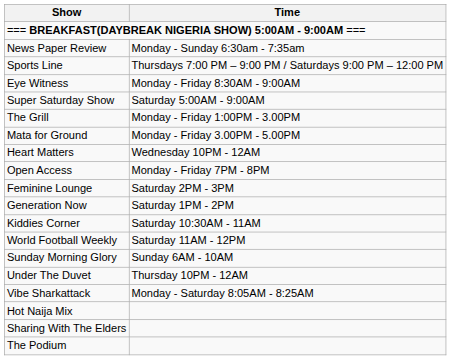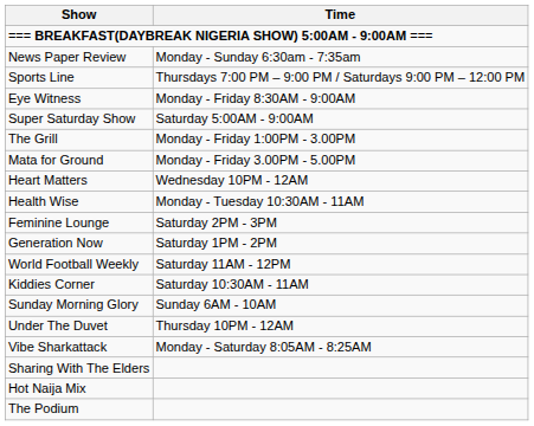+ row: Health Wise | Monday - Tuesday 10:30AM - 11AM
- row: Open Access | Monday - Friday 7PM - 8PM
rows swapped: World Football Weekly <-> Kiddies Corner
rows swapped: Sharing With The Elders <-> Hot Naija Mix
